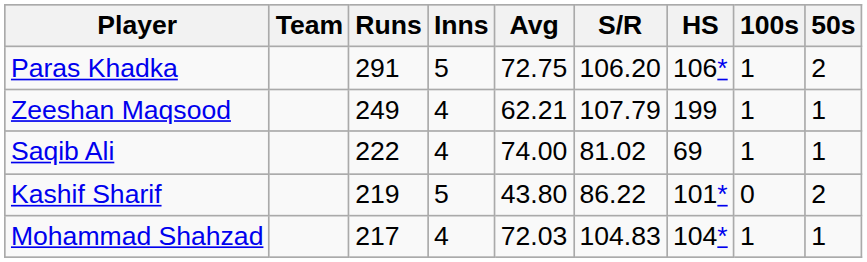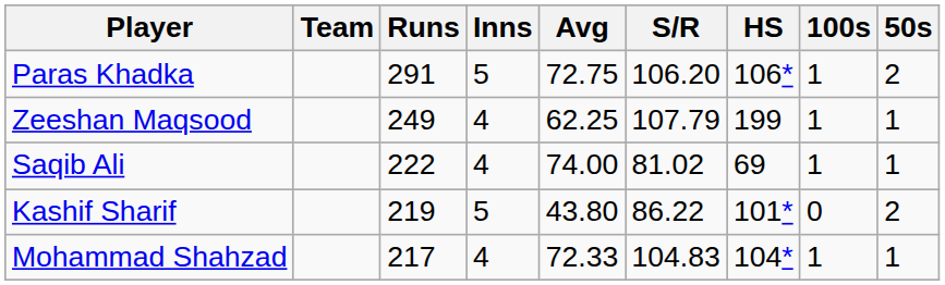Zeeshan Maqsood | Avg: 62.21 -> 62.25
Mohammad Shahzad | Avg: 72.03 -> 72.33
